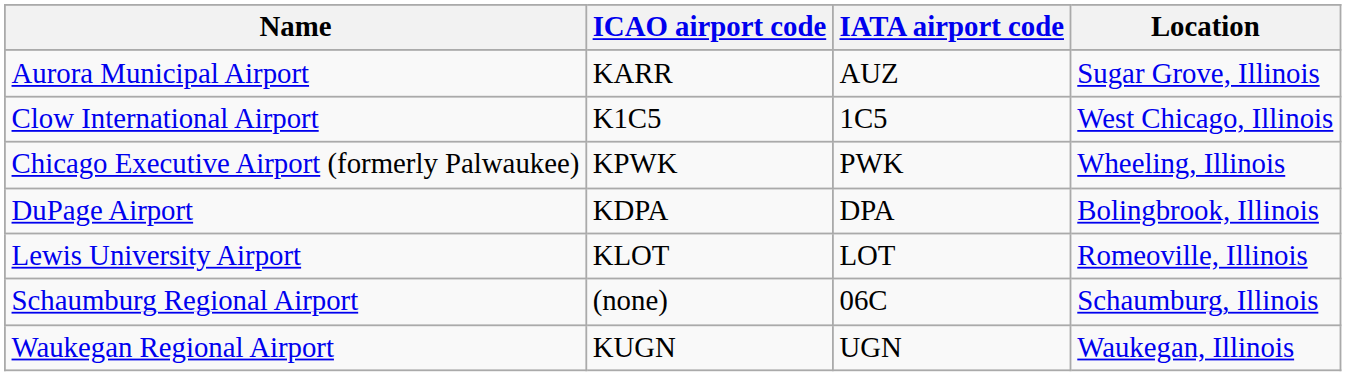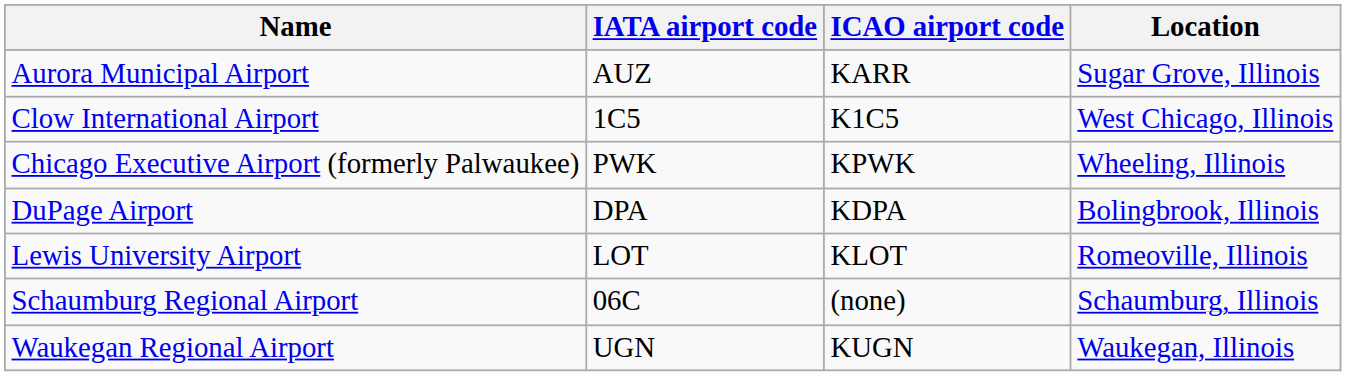columns swapped: IATA airport code <-> ICAO airport code
